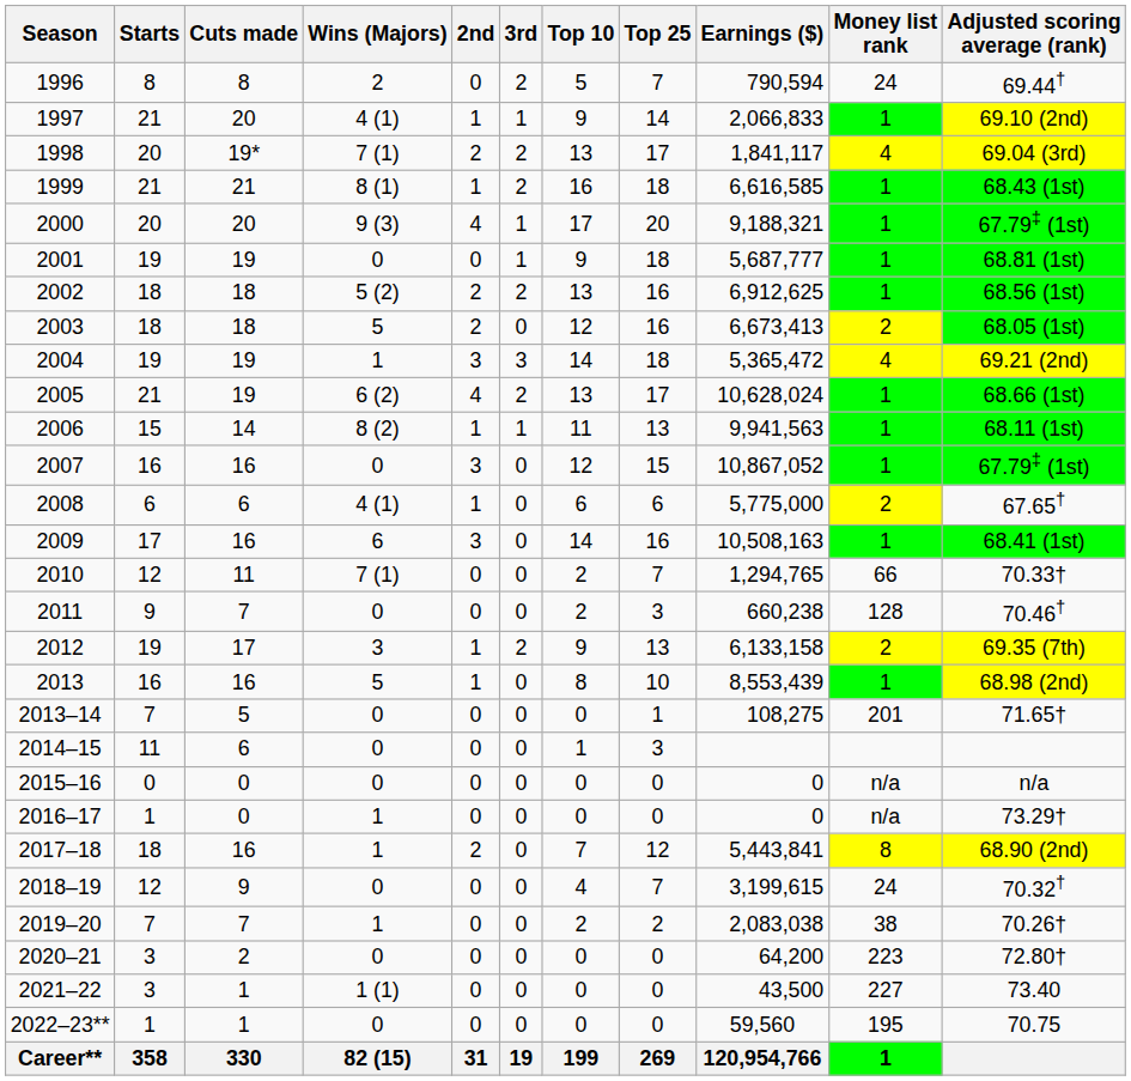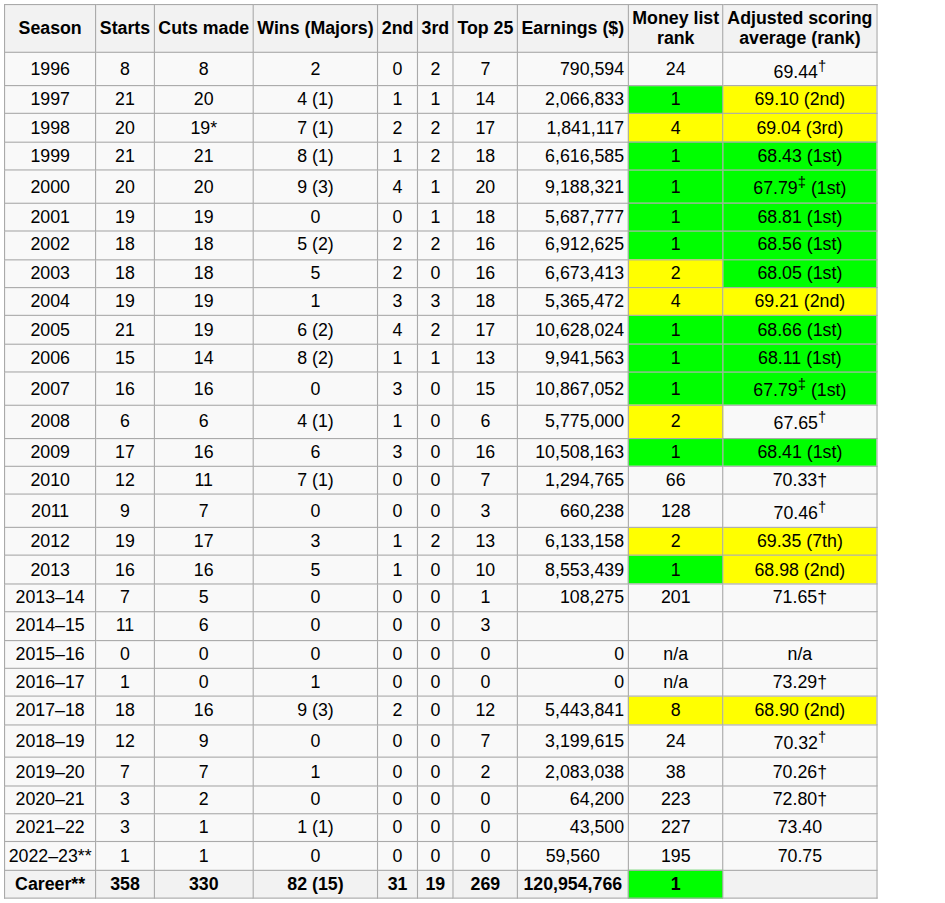- column: Top 10 | 5 | 9 | 13 | 16 | 17 | 9 | 13 | 12 | 14 | 13 | 11 | 12 | 6 | 14 | 2 | 2 | 9 | 8 | 0 | 1 | 0 | 0 | 7 | 4 | 2 | 0 | 0 | 0 | 199
2017–18 | Wins (Majors): 1 -> 9 (3)
